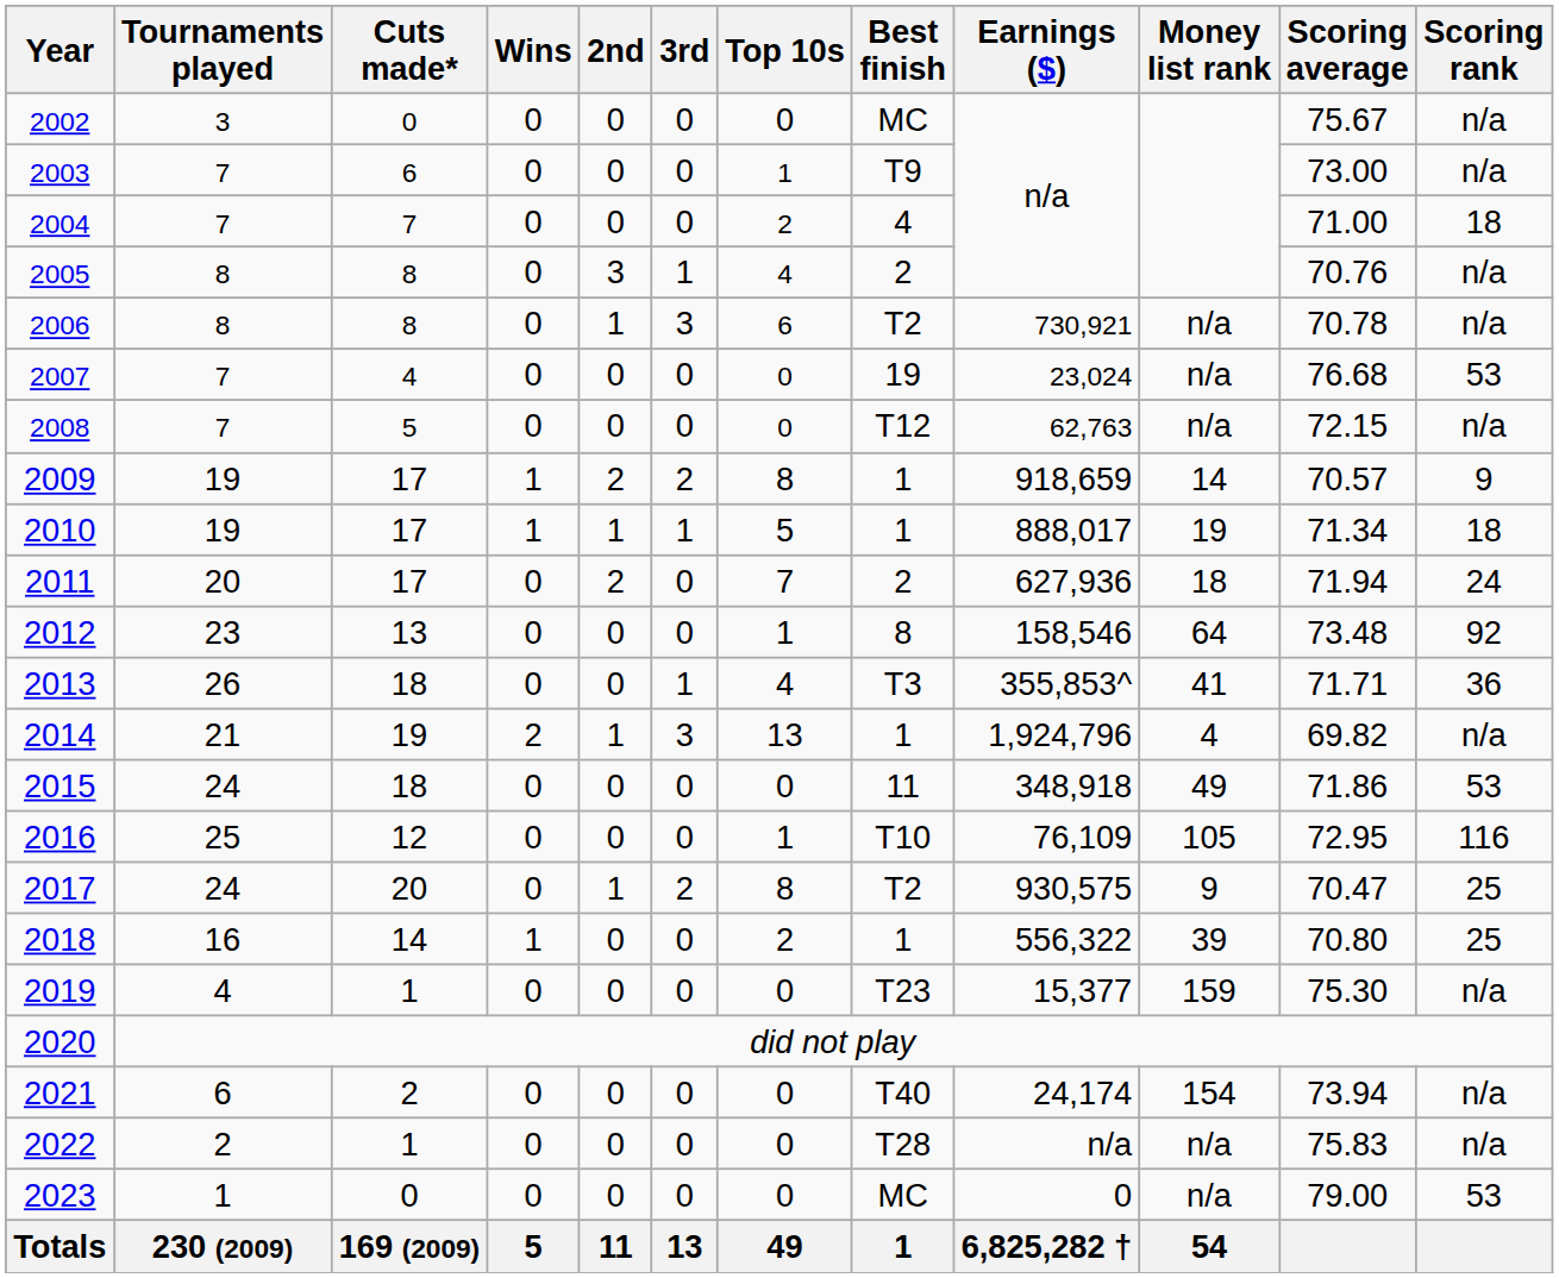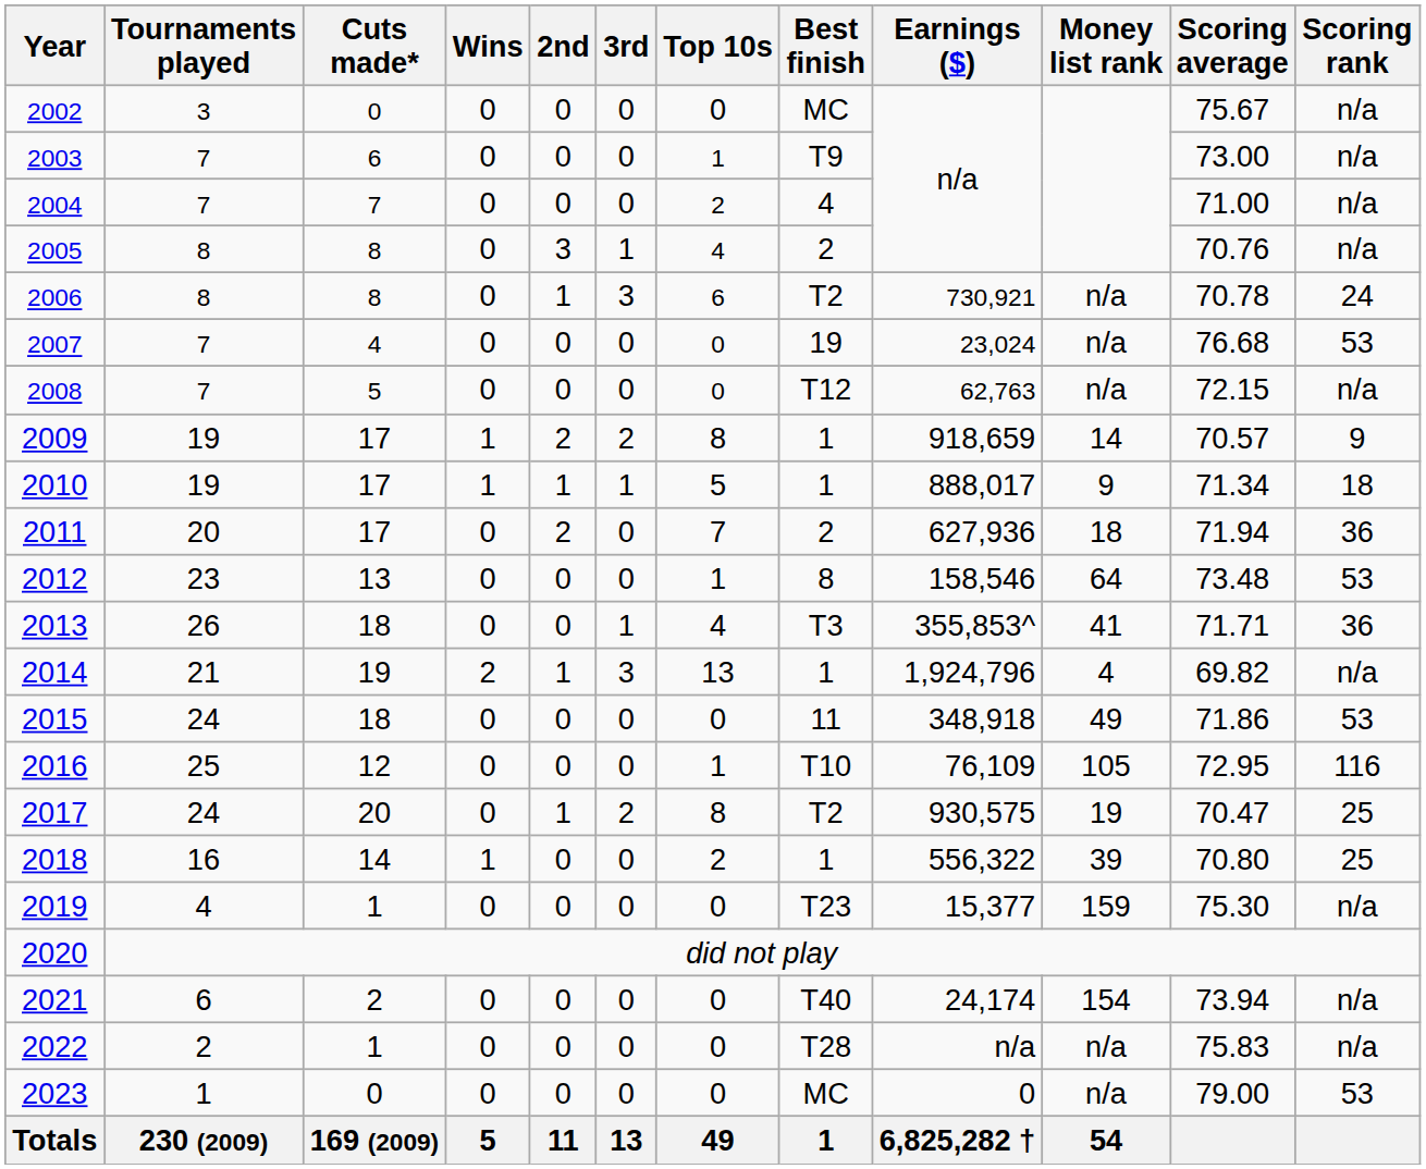2004 | Scoring rank: 18 -> n/a
2006 | Scoring rank: n/a -> 24
2010 | Money list rank: 19 -> 9
2011 | Scoring rank: 24 -> 36
2012 | Scoring rank: 92 -> 53
2017 | Money list rank: 9 -> 19
